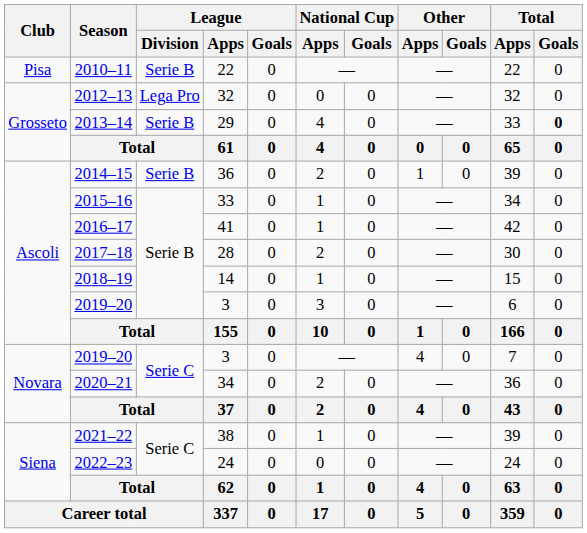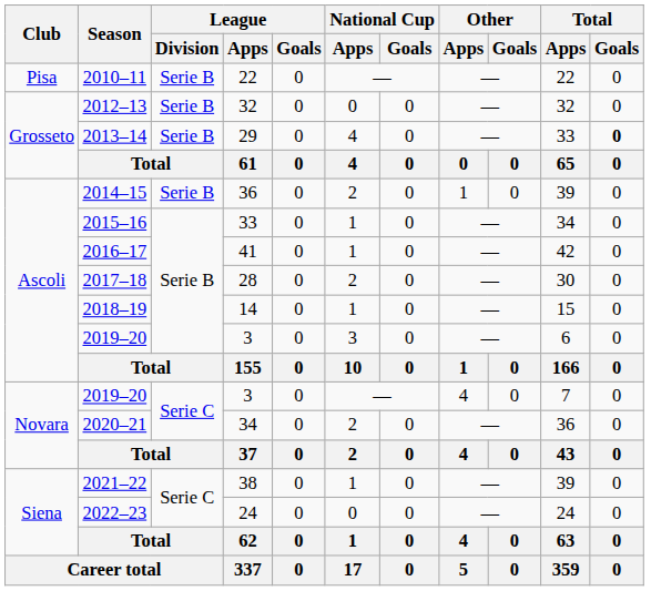2012–13 | League / Division: Lega Pro -> Serie B
